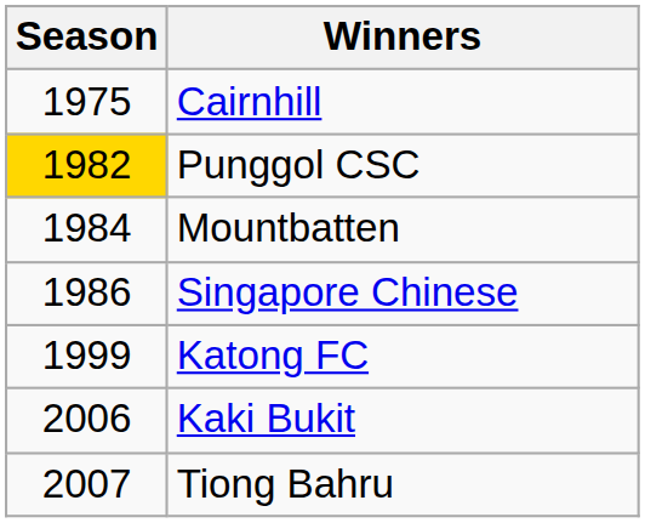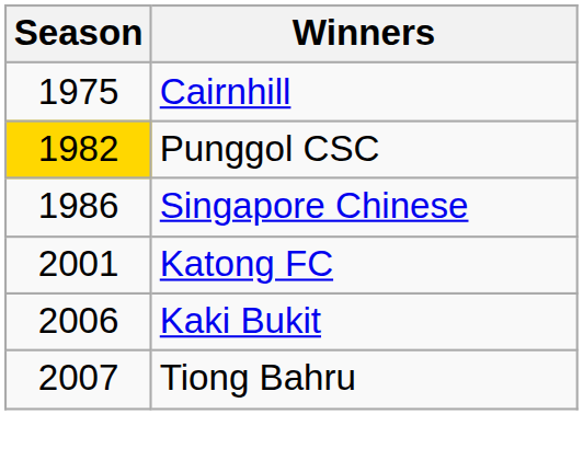- row: 1984 | Mountbatten
Katong FC | Season: 1999 -> 2001
